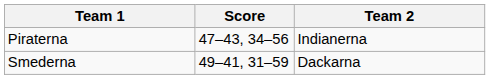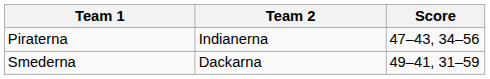columns swapped: Team 2 <-> Score
